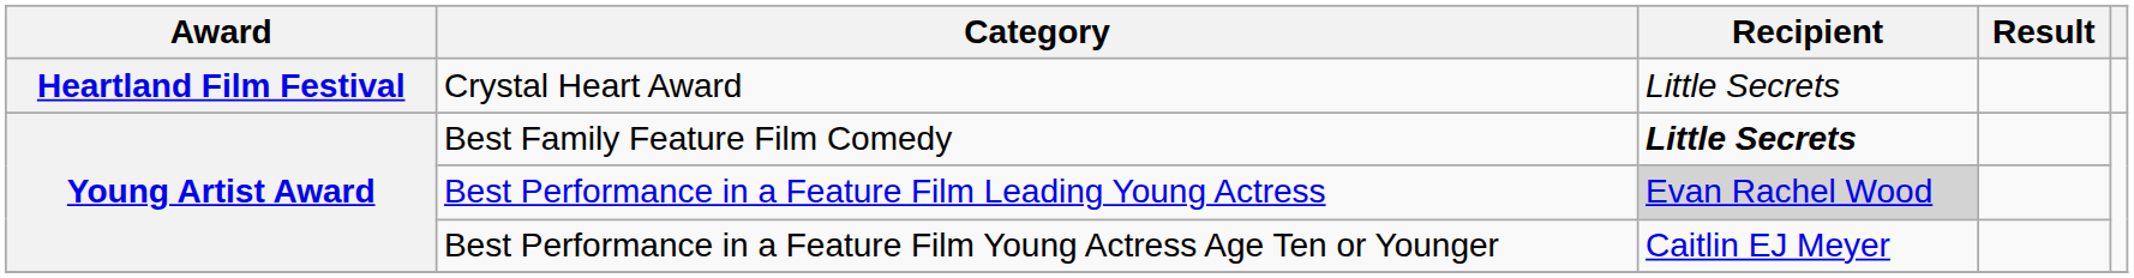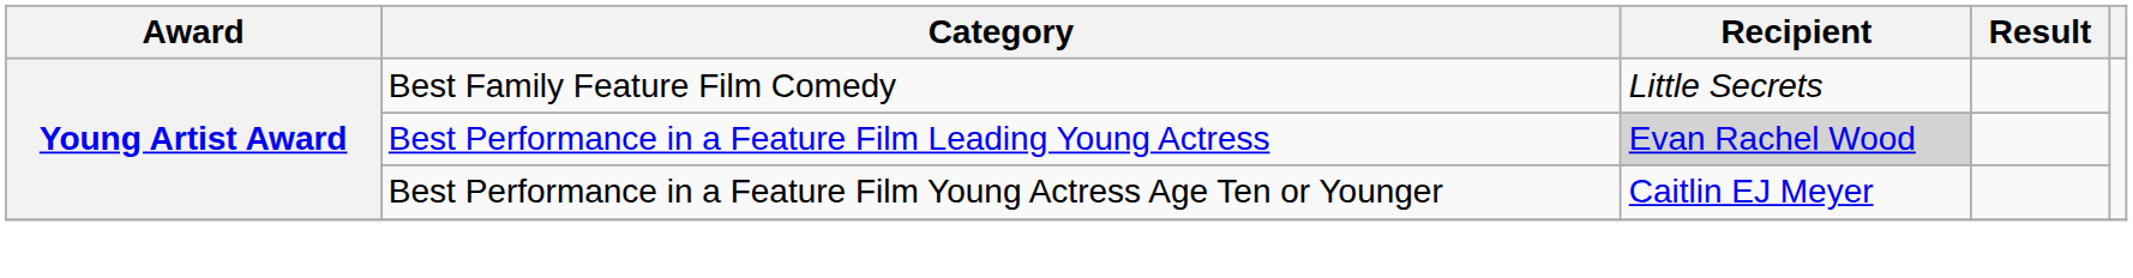- row: Heartland Film Festival | Crystal Heart Award | Little Secrets
Best Family Feature Film Comedy | Recipient: bold -> normal
